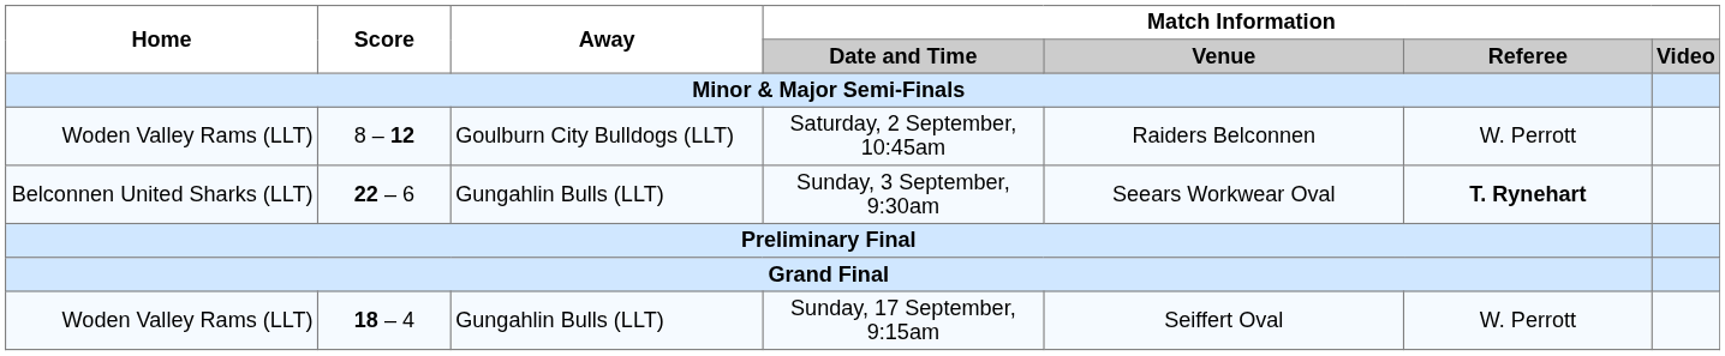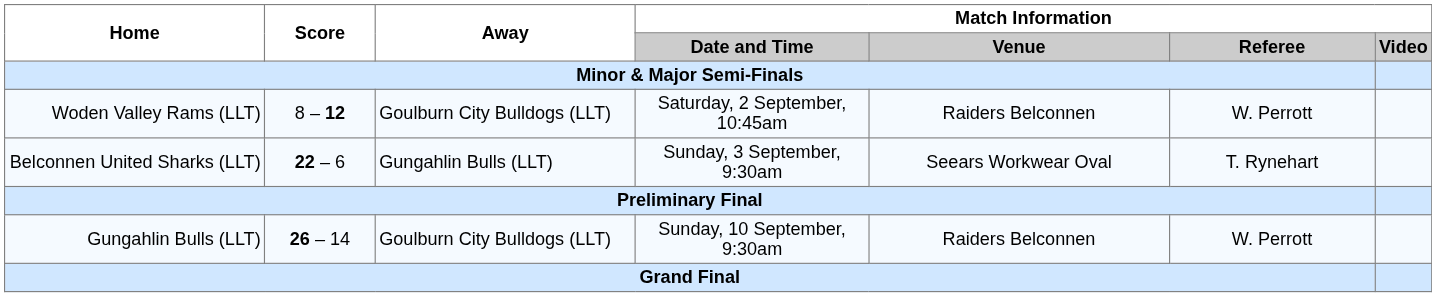Sunday, 3 September, 9:30am | Match Information / Referee: bold -> normal
+ row: Gungahlin Bulls (LLT) | 26 – 14 | Goulburn City Bulldogs (LLT) | Sunday, 10 September, 9:30am | Raiders Belconnen | W. Perrott
- row: Woden Valley Rams (LLT) | 18 – 4 | Gungahlin Bulls (LLT) | Sunday, 17 September, 9:15am | Seiffert Oval | W. Perrott
